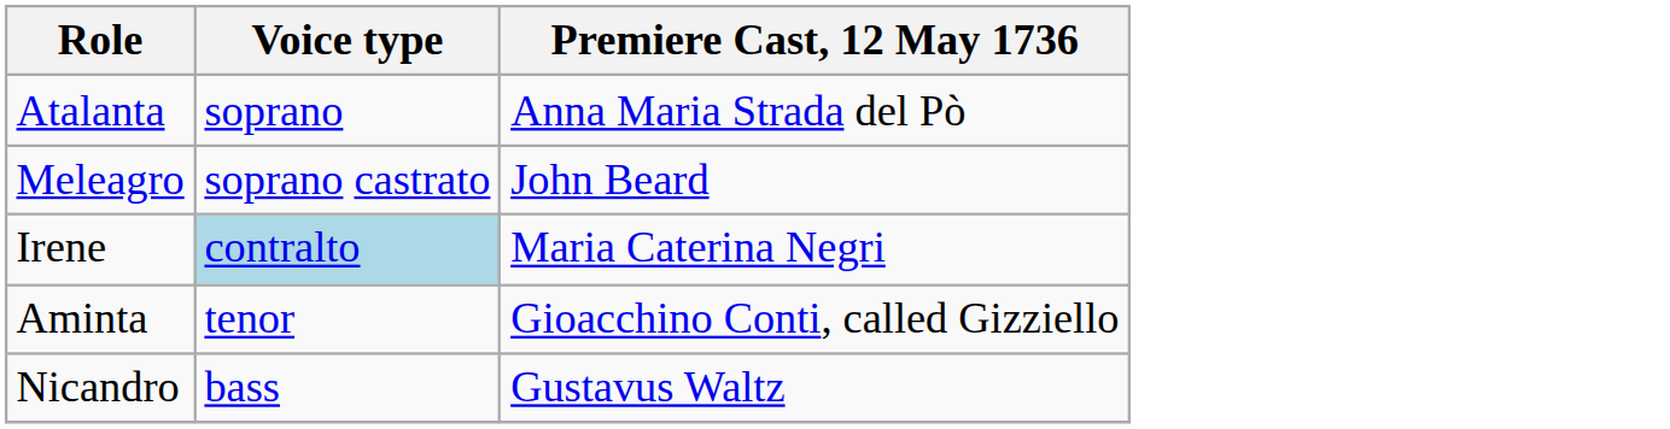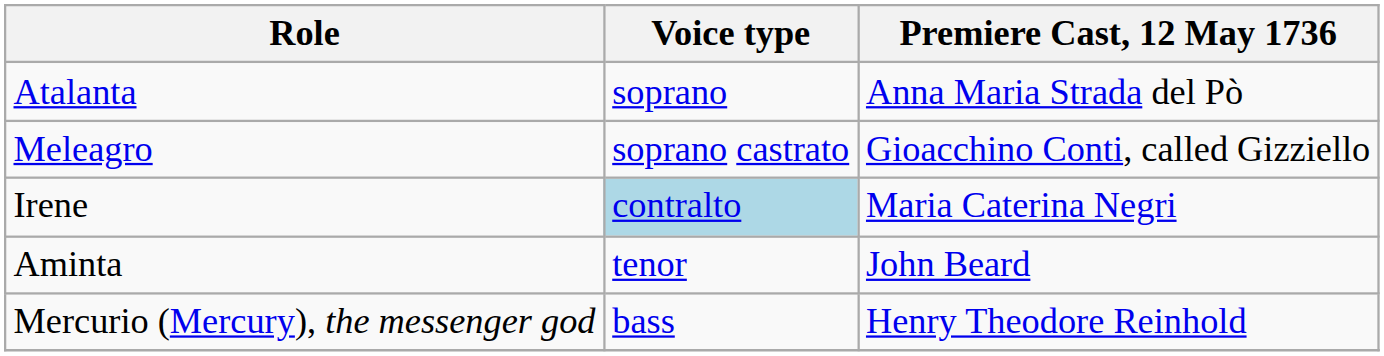Meleagro | Premiere Cast, 12 May 1736: John Beard -> Gioacchino Conti, called Gizziello
Aminta | Premiere Cast, 12 May 1736: Gioacchino Conti, called Gizziello -> John Beard
- row: Nicandro | bass | Gustavus Waltz
+ row: Mercurio (Mercury), the messenger god | bass | Henry Theodore Reinhold
